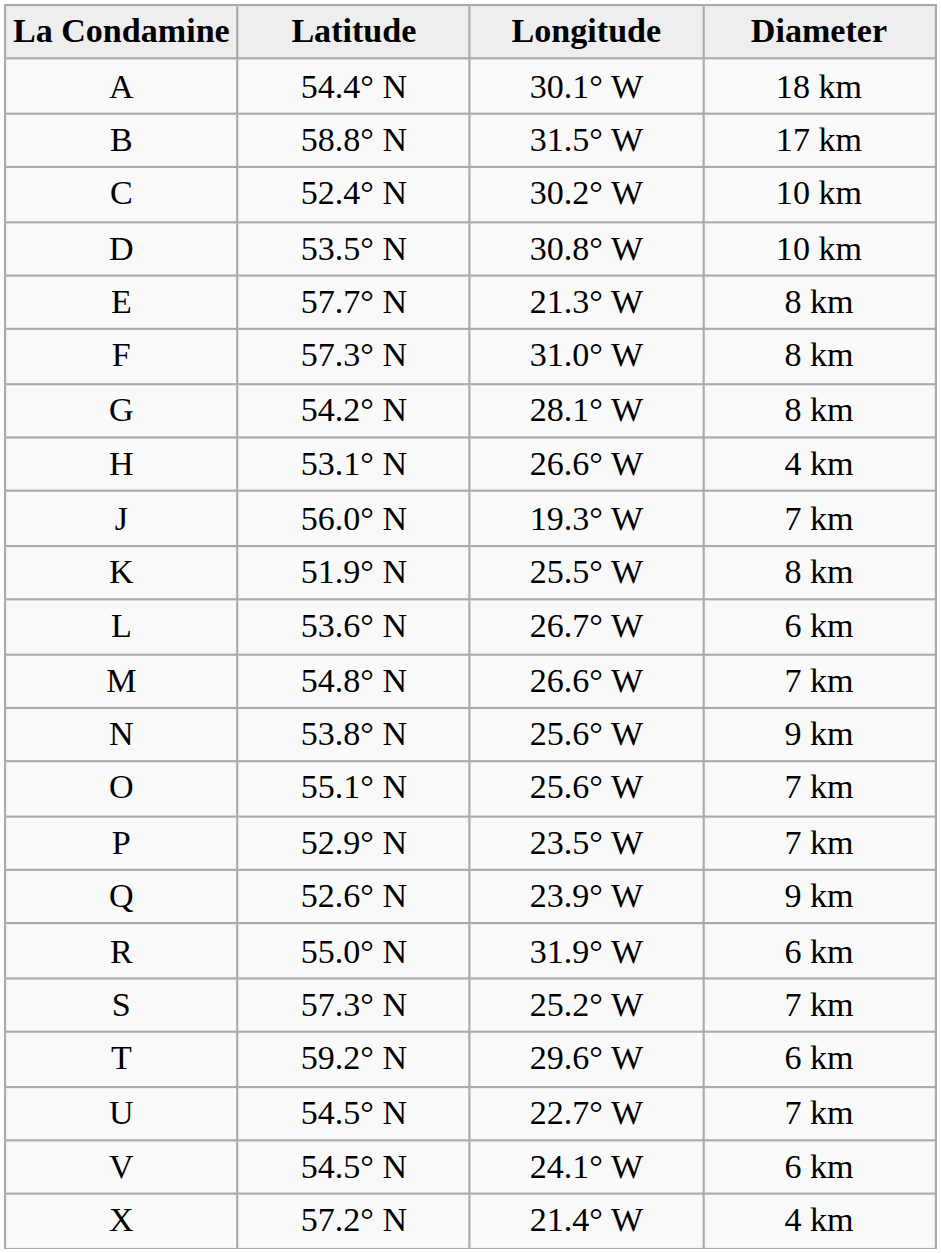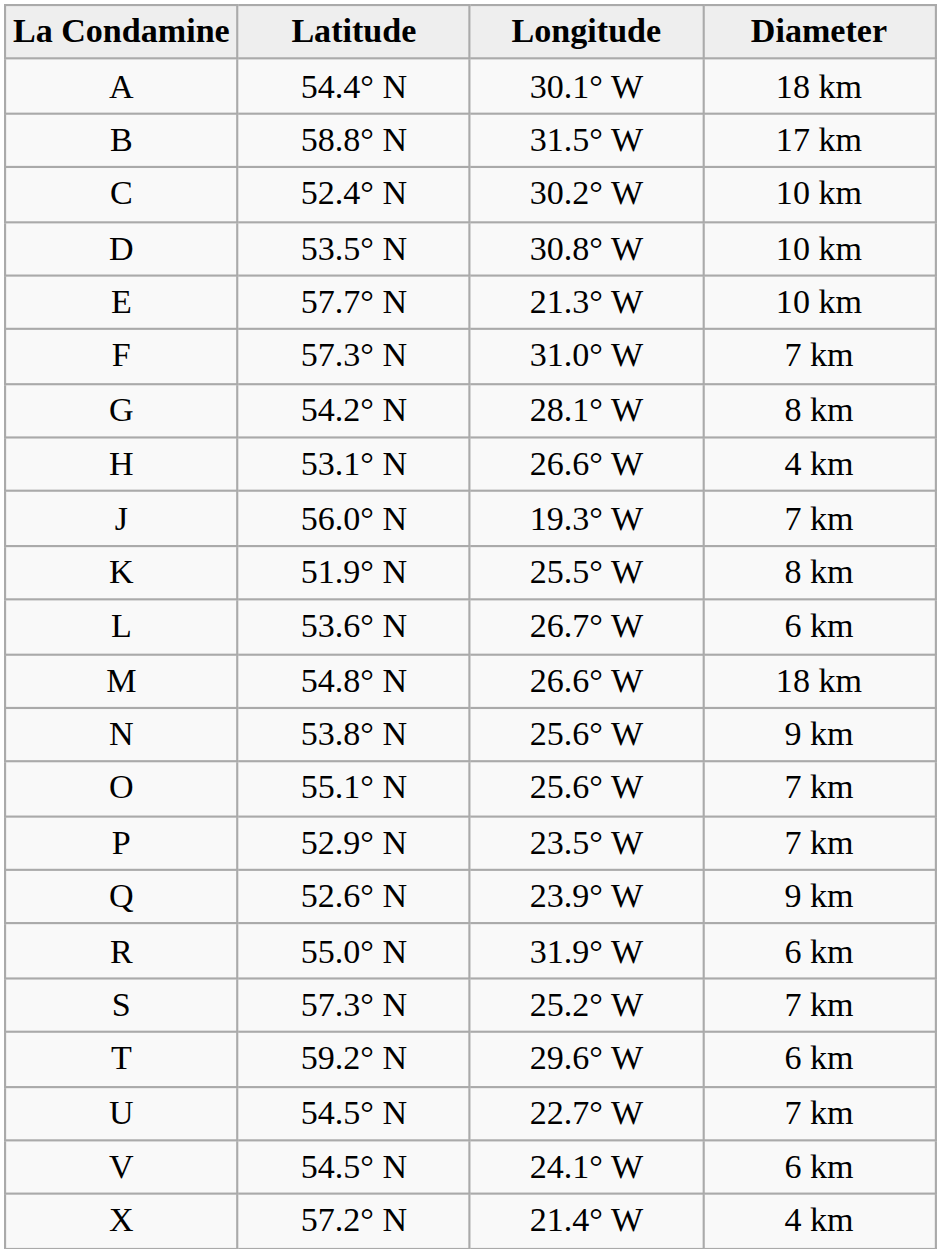E | Diameter: 8 km -> 10 km
F | Diameter: 8 km -> 7 km
M | Diameter: 7 km -> 18 km
